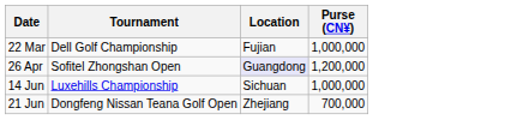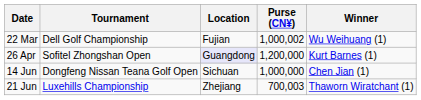+ column: Winner | Wu Weihuang (1) | Kurt Barnes (1) | Chen Jian (1) | Thaworn Wiratchant (1)
22 Mar | Purse (CN¥): 1,000,000 -> 1,000,002
14 Jun | Tournament: Luxehills Championship -> Dongfeng Nissan Teana Golf Open
21 Jun | Tournament: Dongfeng Nissan Teana Golf Open -> Luxehills Championship
21 Jun | Purse (CN¥): 700,000 -> 700,003
